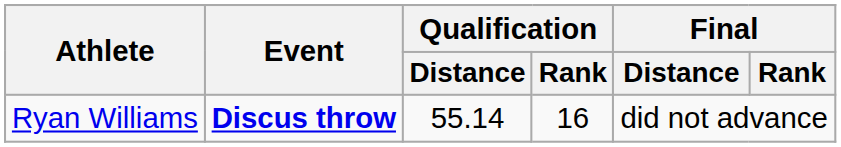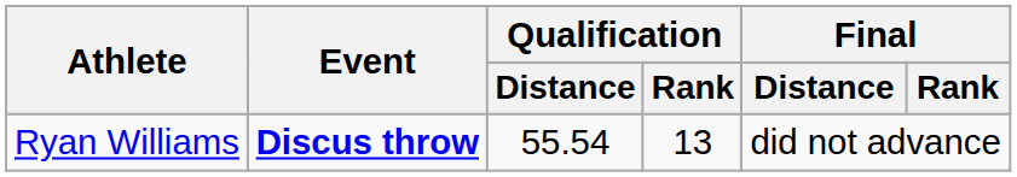Ryan Williams | Qualification / Distance: 55.14 -> 55.54
Ryan Williams | Qualification / Rank: 16 -> 13
